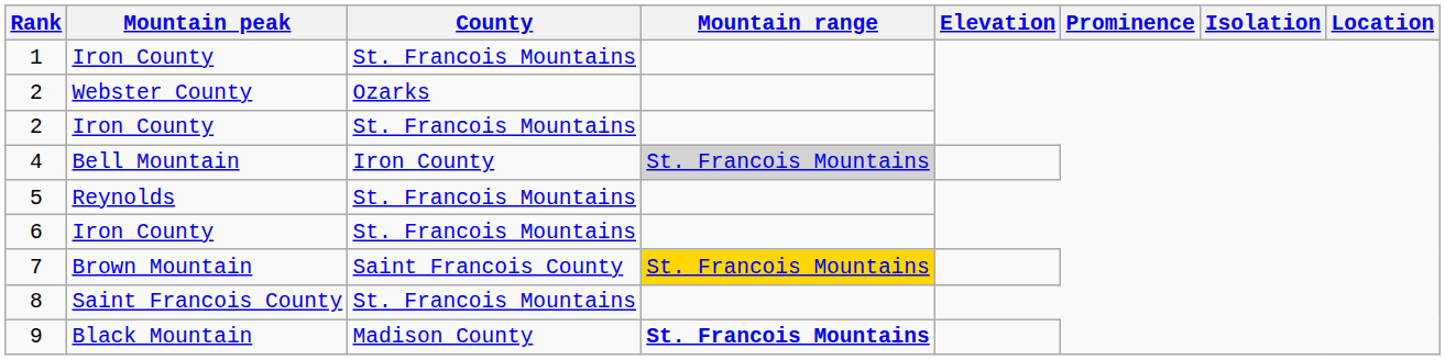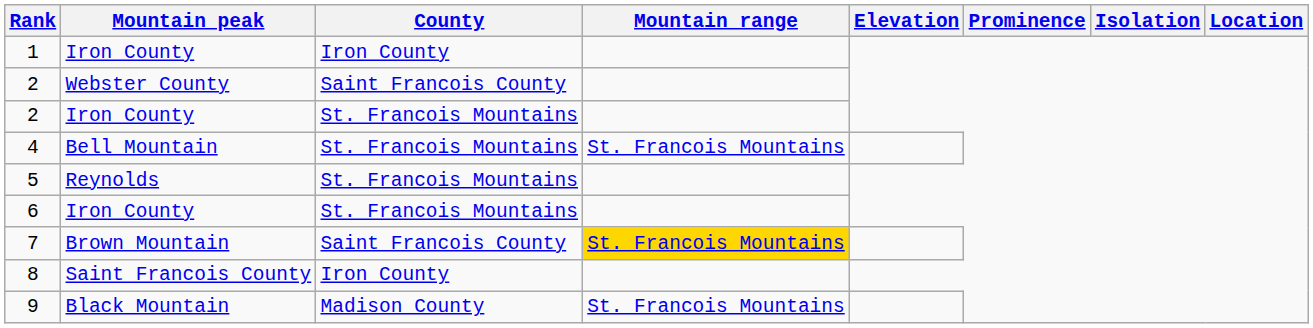1 | County: St. Francois Mountains -> Iron County
2 / Webster County | County: Ozarks -> Saint Francois County
4 | County: Iron County -> St. Francois Mountains
4 | Mountain range: lightgrey background -> no background
8 | County: St. Francois Mountains -> Iron County
9 | Mountain range: bold -> normal
